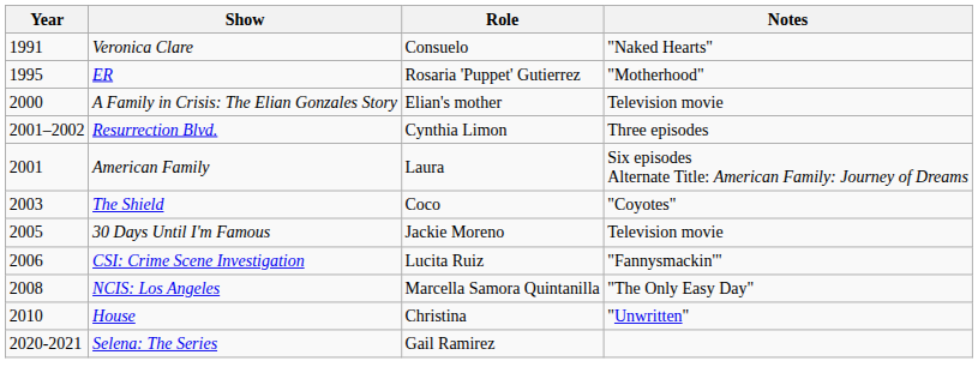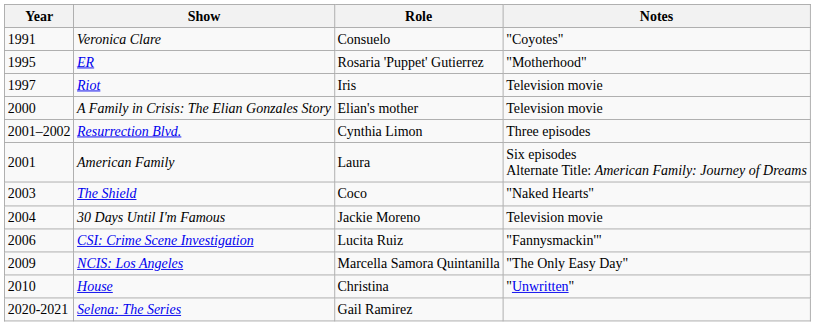Veronica Clare | Notes: "Naked Hearts" -> "Coyotes"
+ row: 1997 | Riot | Iris | Television movie
The Shield | Notes: "Coyotes" -> "Naked Hearts"
30 Days Until I'm Famous | Year: 2005 -> 2004
NCIS: Los Angeles | Year: 2008 -> 2009
